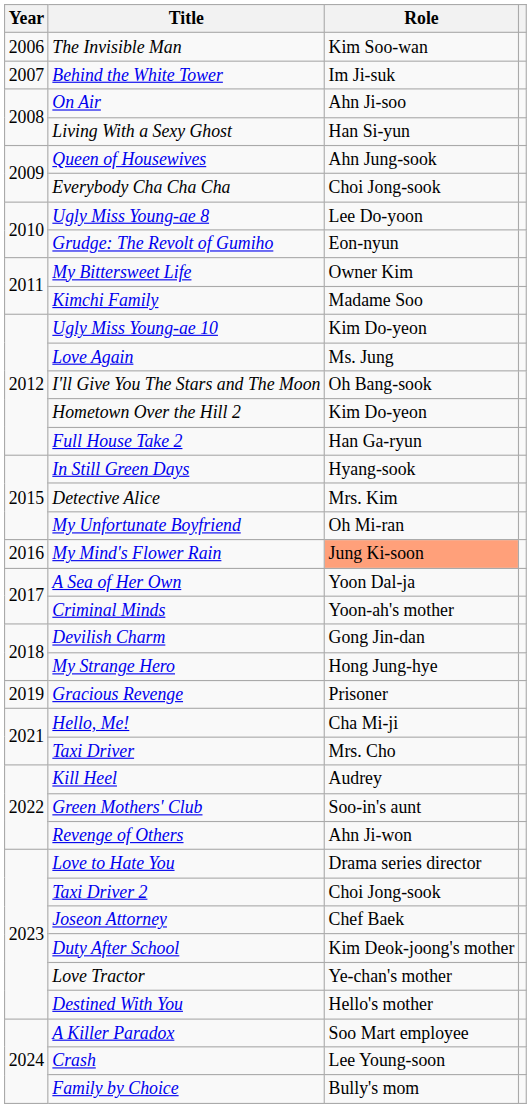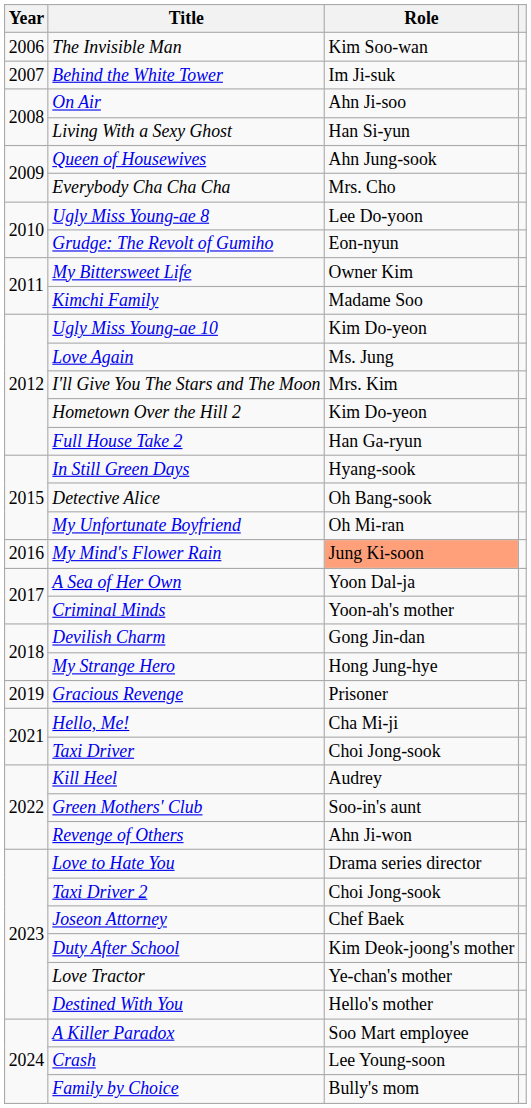Everybody Cha Cha Cha | Role: Choi Jong-sook -> Mrs. Cho
I'll Give You The Stars and The Moon | Role: Oh Bang-sook -> Mrs. Kim
Detective Alice | Role: Mrs. Kim -> Oh Bang-sook
Taxi Driver | Role: Mrs. Cho -> Choi Jong-sook
